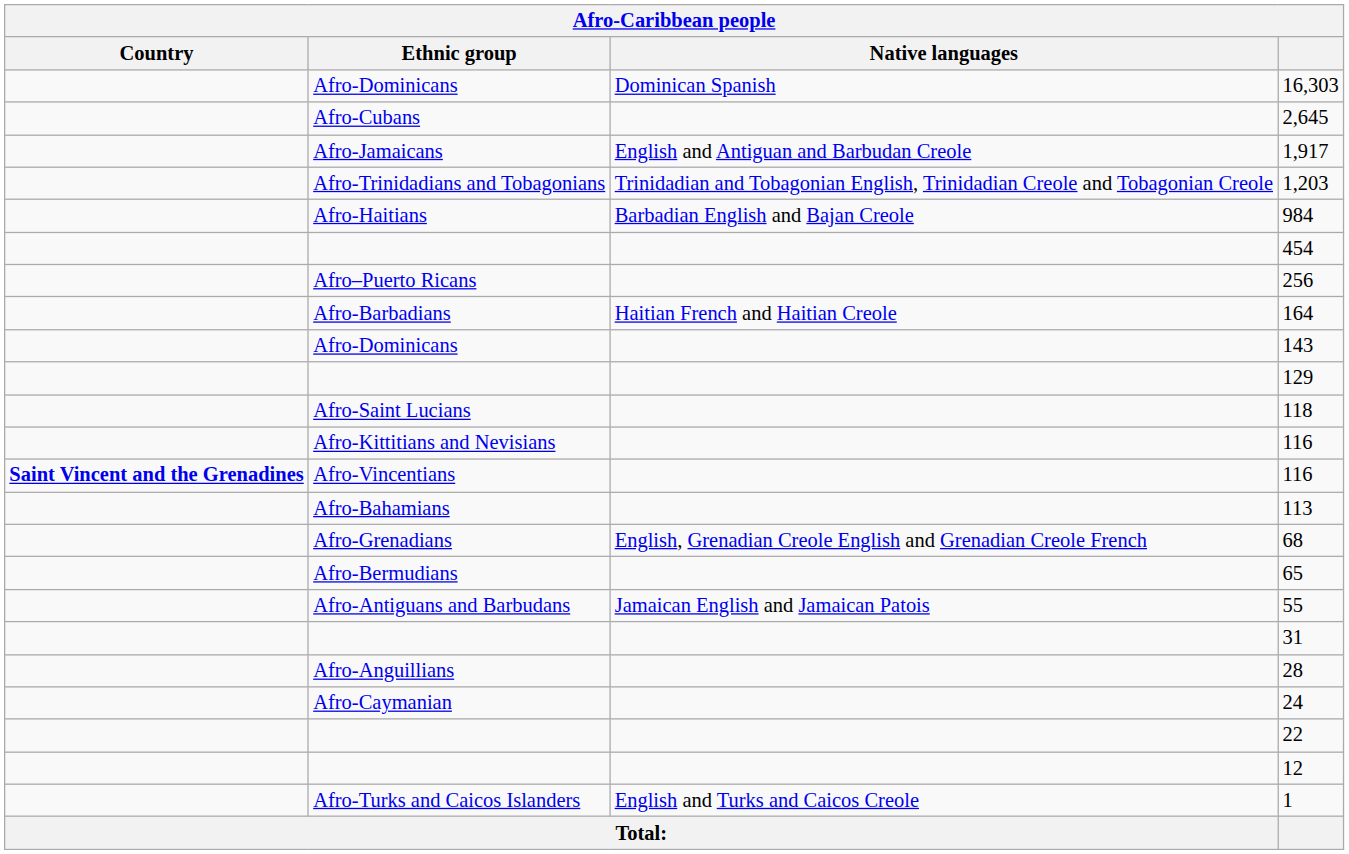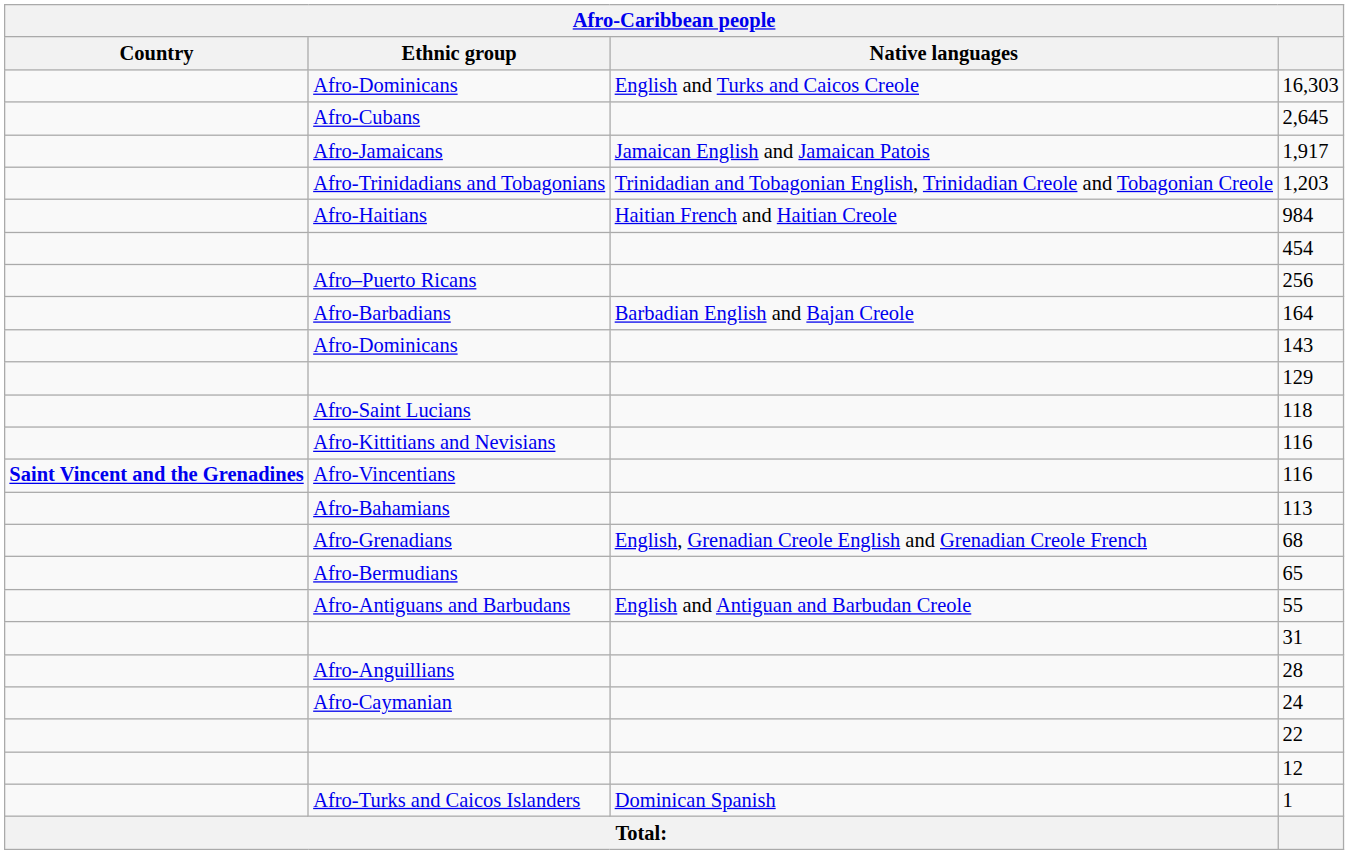16,303 | Native languages: Dominican Spanish -> English and Turks and Caicos Creole
1,917 | Native languages: English and Antiguan and Barbudan Creole -> Jamaican English and Jamaican Patois
984 | Native languages: Barbadian English and Bajan Creole -> Haitian French and Haitian Creole
164 | Native languages: Haitian French and Haitian Creole -> Barbadian English and Bajan Creole
55 | Native languages: Jamaican English and Jamaican Patois -> English and Antiguan and Barbudan Creole
1 | Native languages: English and Turks and Caicos Creole -> Dominican Spanish
